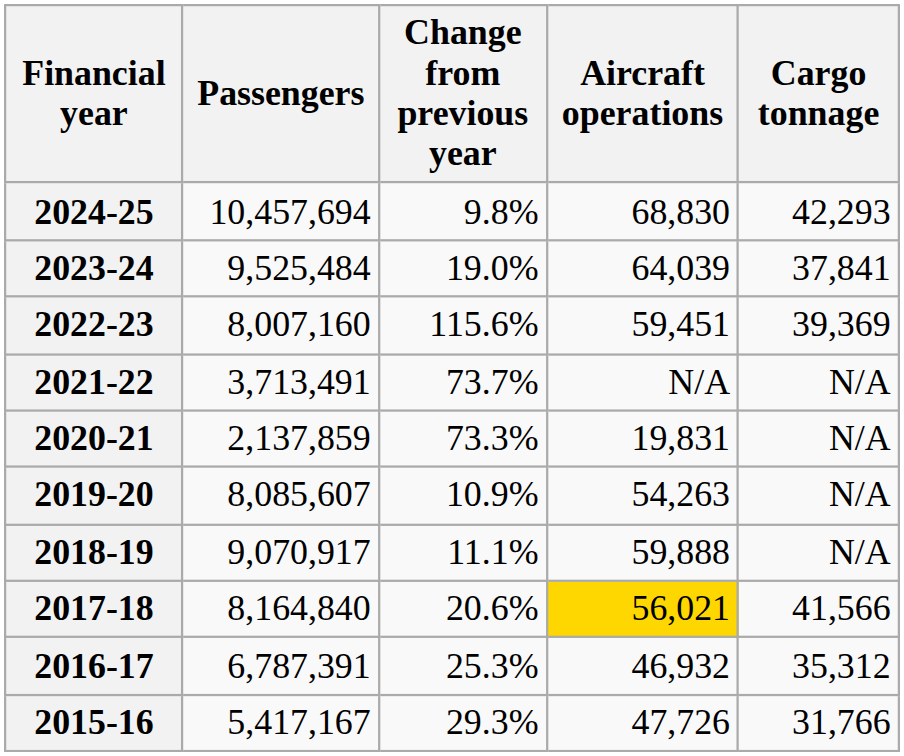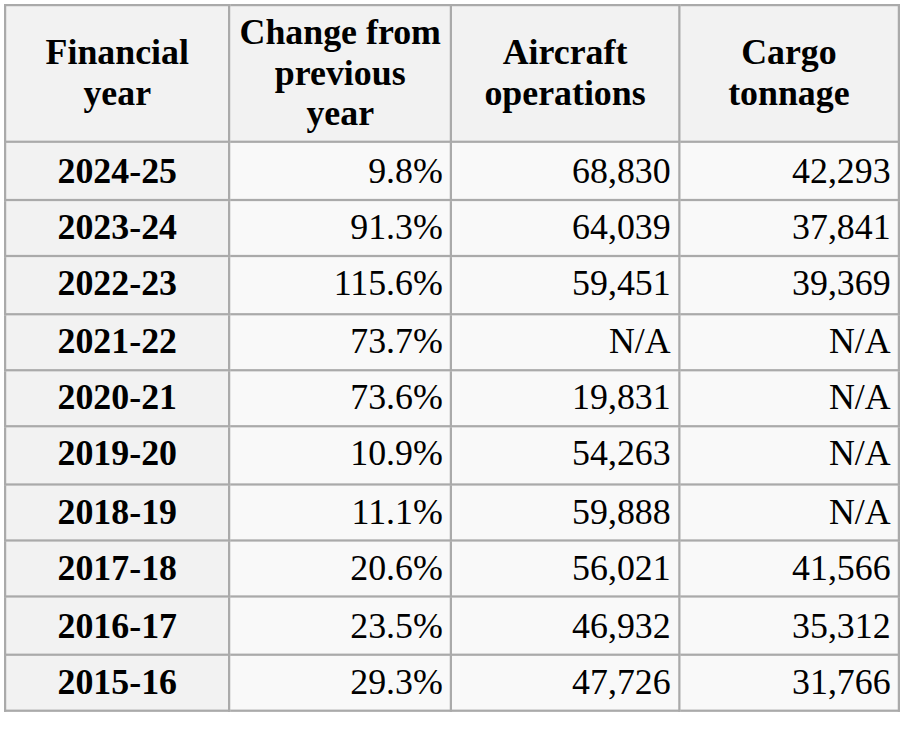- column: Passengers | 10,457,694 | 9,525,484 | 8,007,160 | 3,713,491 | 2,137,859 | 8,085,607 | 9,070,917 | 8,164,840 | 6,787,391 | 5,417,167
2023-24 | Change from previous year: 19.0% -> 91.3%
2020-21 | Change from previous year: 73.3% -> 73.6%
2017-18 | Aircraft operations: gold background -> no background
2016-17 | Change from previous year: 25.3% -> 23.5%
